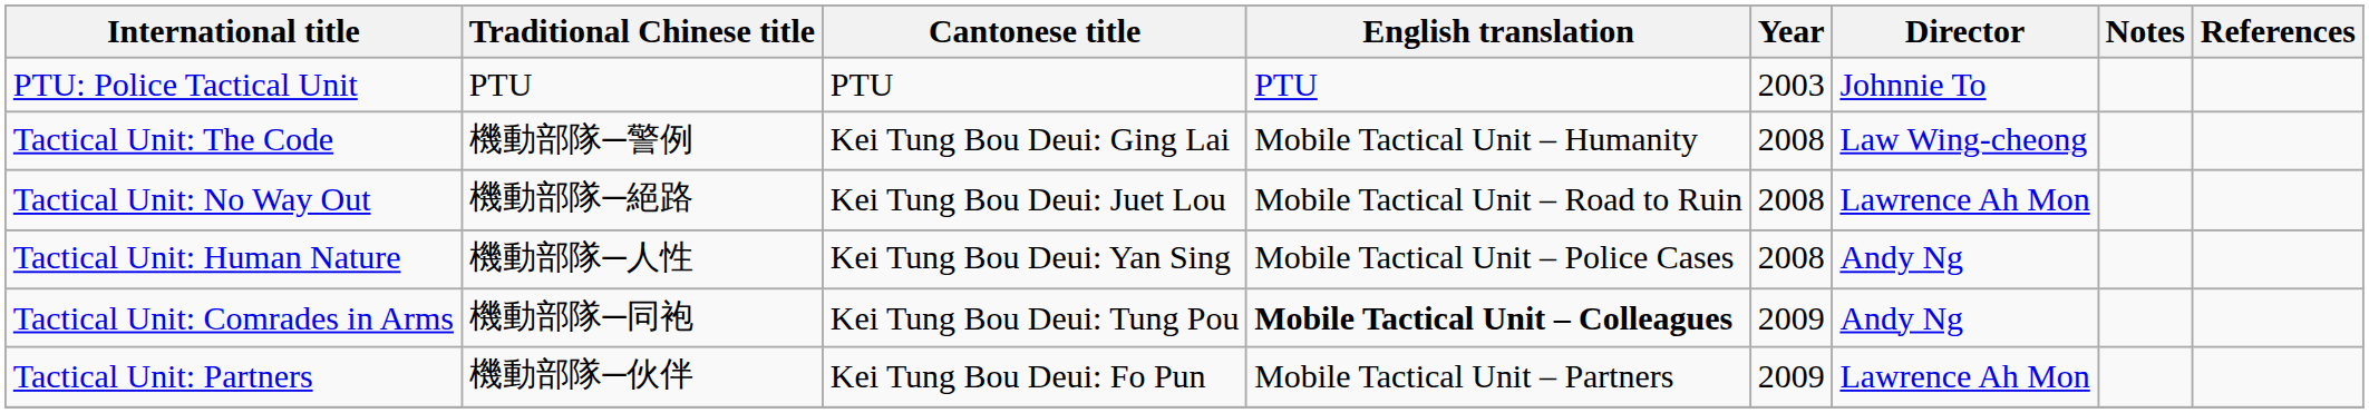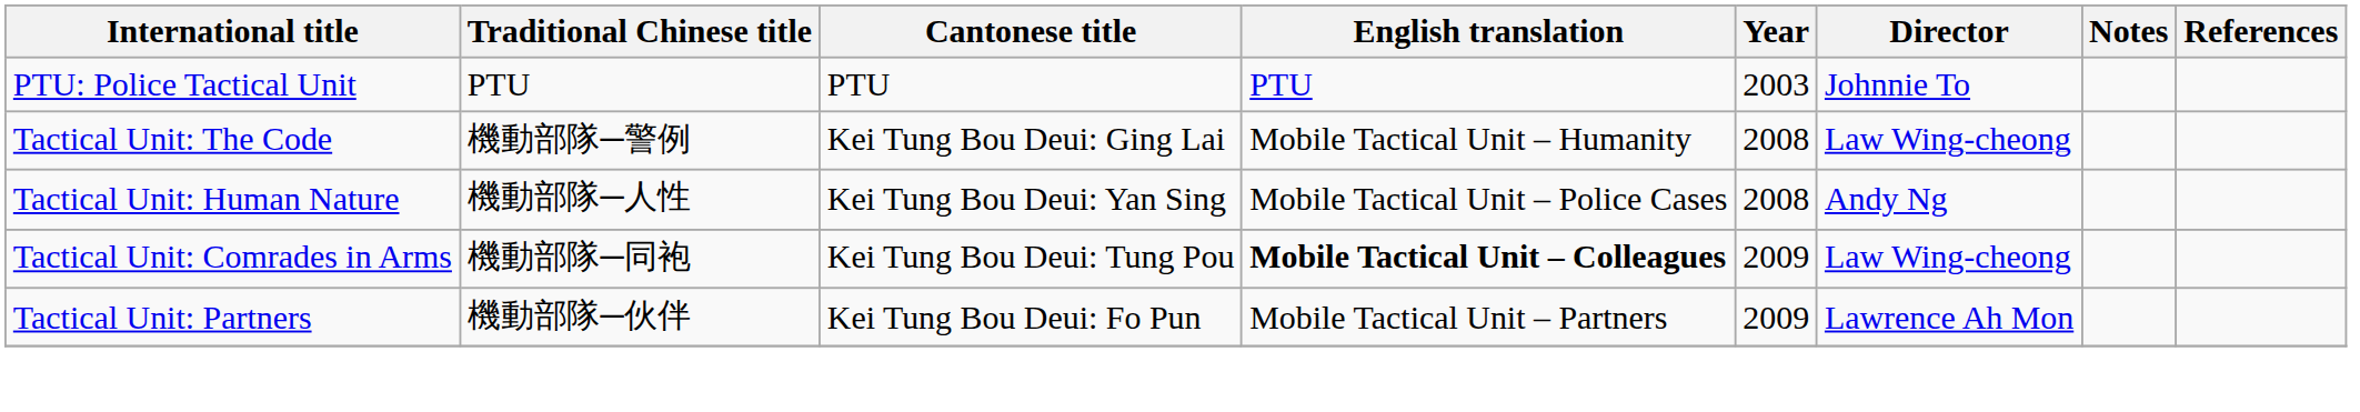- row: Tactical Unit: No Way Out | 機動部隊─絕路 | Kei Tung Bou Deui: Juet Lou | Mobile Tactical Unit – Road to Ruin | 2008 | Lawrence Ah Mon
Tactical Unit: Comrades in Arms | Director: Andy Ng -> Law Wing-cheong
